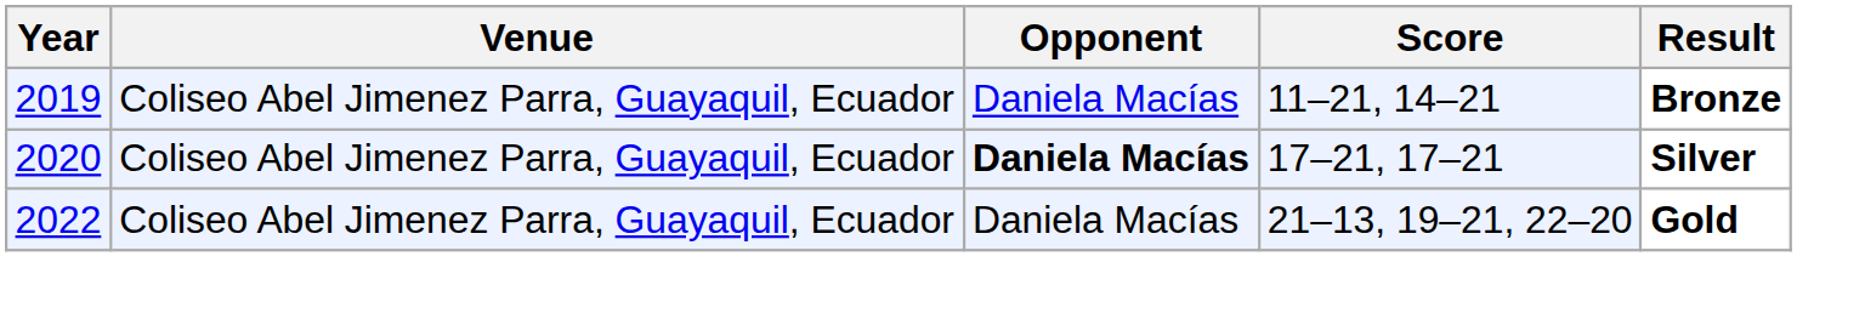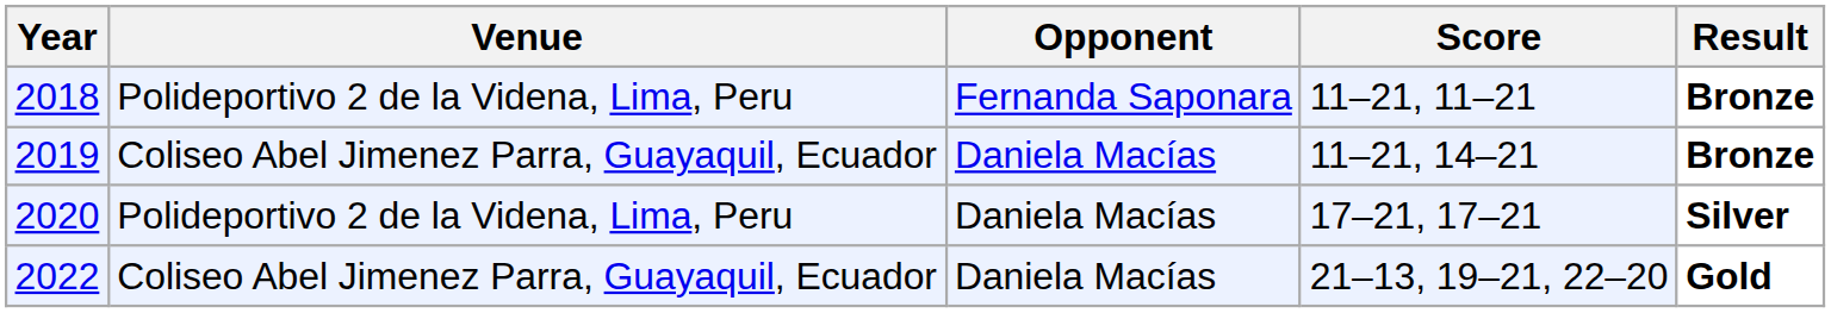+ row: 2018 | Polideportivo 2 de la Videna, Lima, Peru | Fernanda Saponara | 11–21, 11–21 | Bronze
2020 | Venue: Coliseo Abel Jimenez Parra, Guayaquil, Ecuador -> Polideportivo 2 de la Videna, Lima, Peru
2020 | Opponent: bold -> normal
